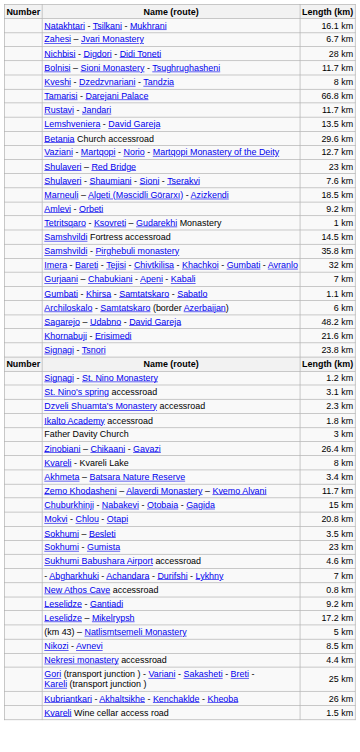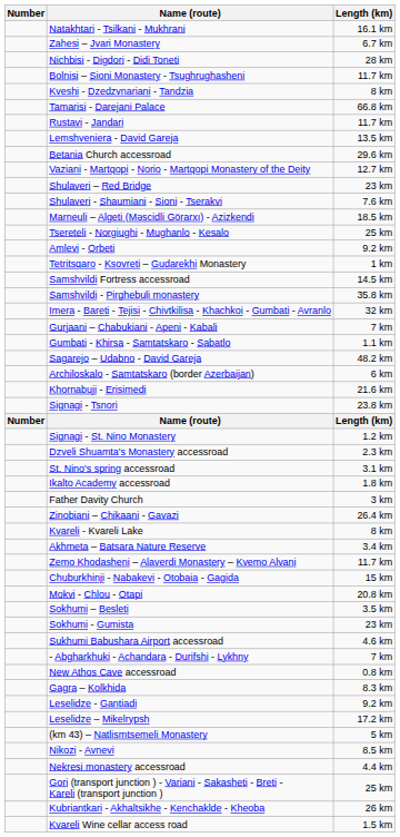+ row: Tsereteli - Norgiughi - Mughanlo - Kesalo | 25 km
rows swapped: Sagarejo – Udabno - David Gareja <-> Archiloskalo - Samtatskaro (border Azerbaijan)
rows swapped: St. Nino's spring accessroad <-> Dzveli Shuamta's Monastery accessroad
+ row: Gagra – Kolkhida | 8.3 km
